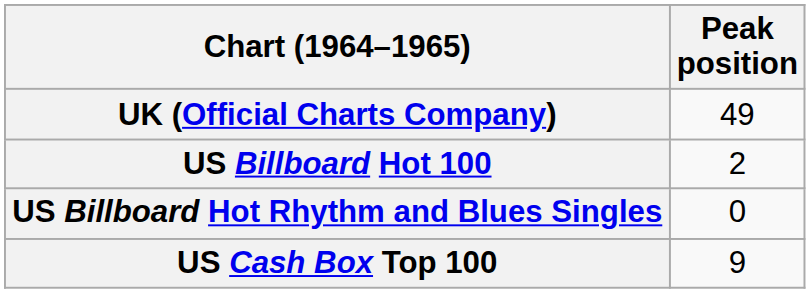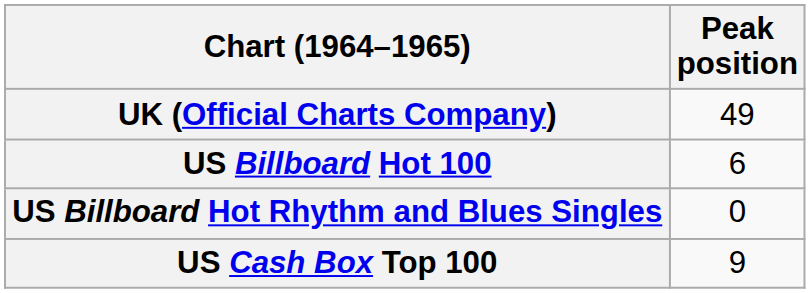US Billboard Hot 100 | Peak position: 2 -> 6
